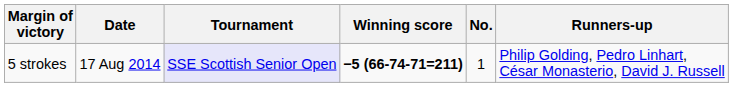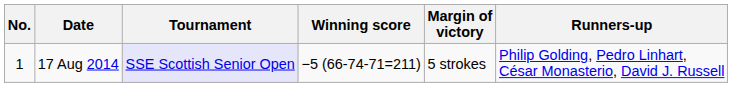columns swapped: No. <-> Margin of victory
17 Aug 2014 | Winning score: bold -> normal
